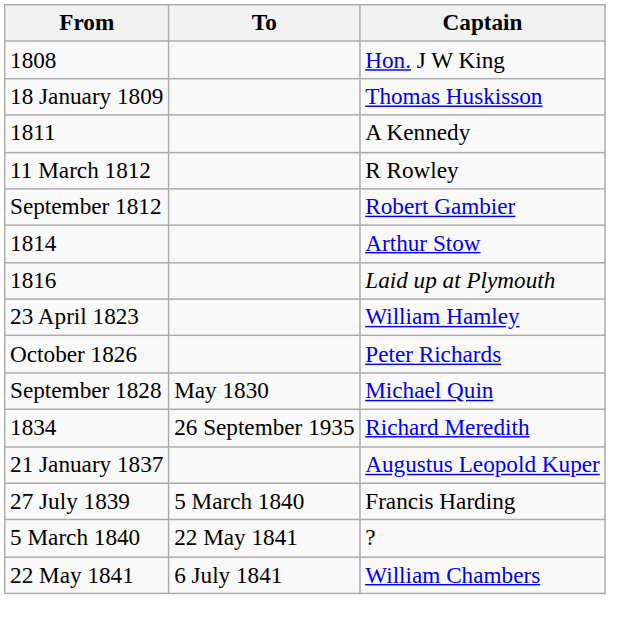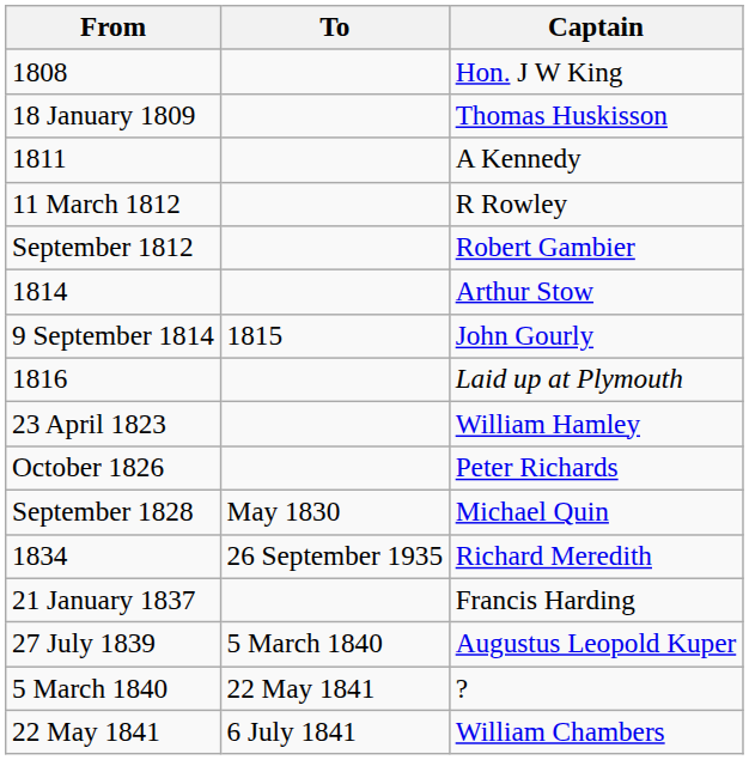+ row: 9 September 1814 | 1815 | John Gourly
21 January 1837 | Captain: Augustus Leopold Kuper -> Francis Harding
27 July 1839 | Captain: Francis Harding -> Augustus Leopold Kuper
